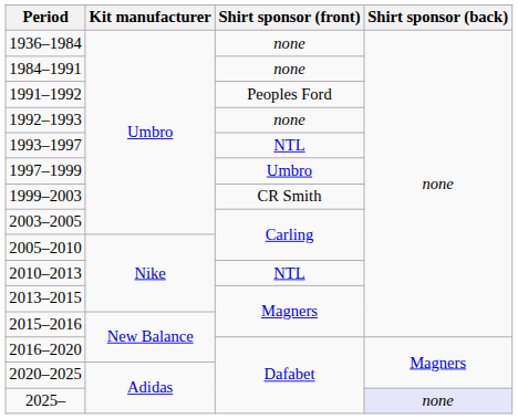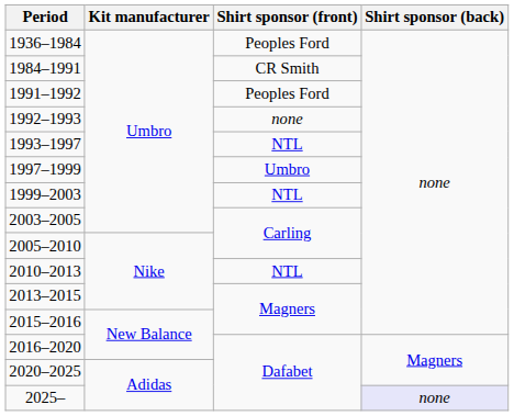1936–1984 | Shirt sponsor (front): none -> Peoples Ford
1984–1991 | Shirt sponsor (front): none -> CR Smith
1999–2003 | Shirt sponsor (front): CR Smith -> NTL
